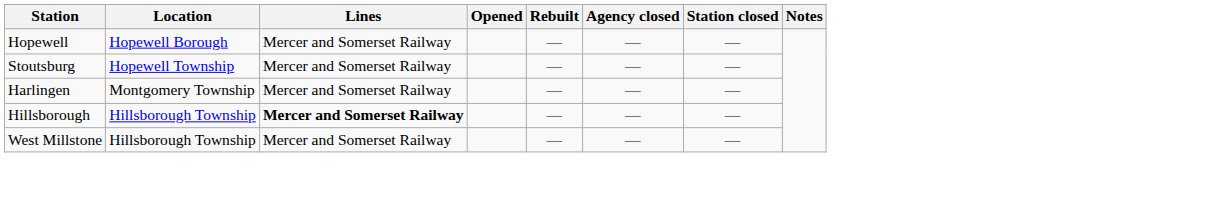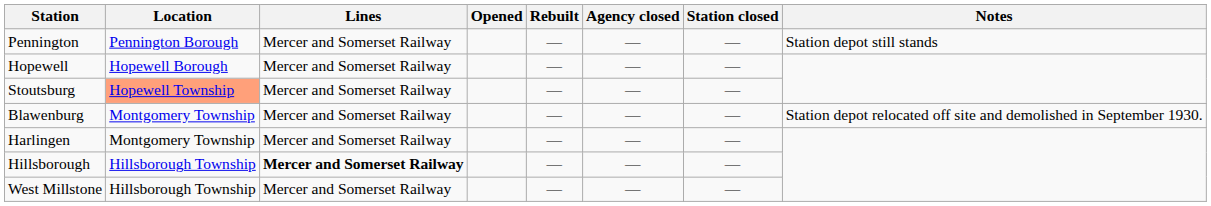+ row: Pennington | Pennington Borough | Mercer and Somerset Railway | — | — | — | Station depot still stands
Stoutsburg | Location: no background -> lightsalmon background
+ row: Blawenburg | Montgomery Township | Mercer and Somerset Railway | — | — | — | Station depot relocated off site and demolished in September 1930.
